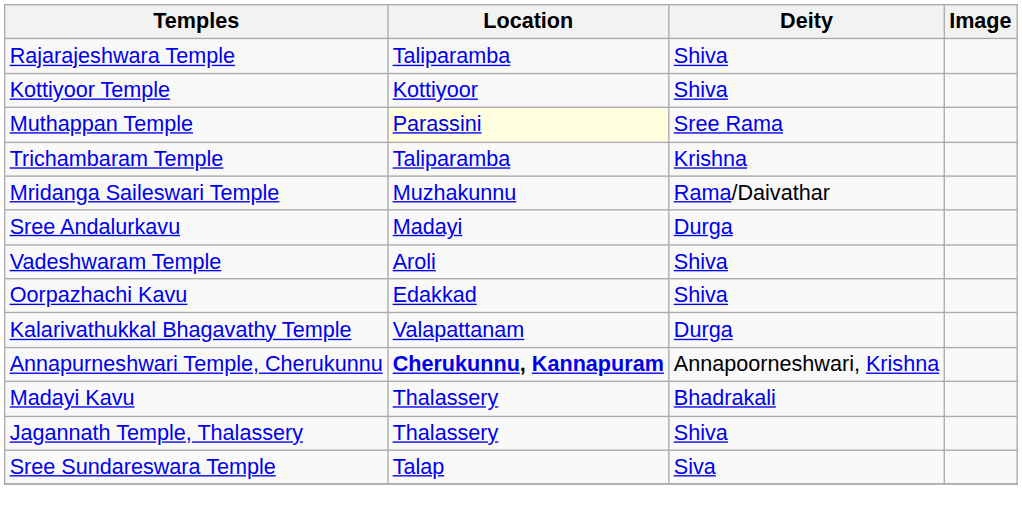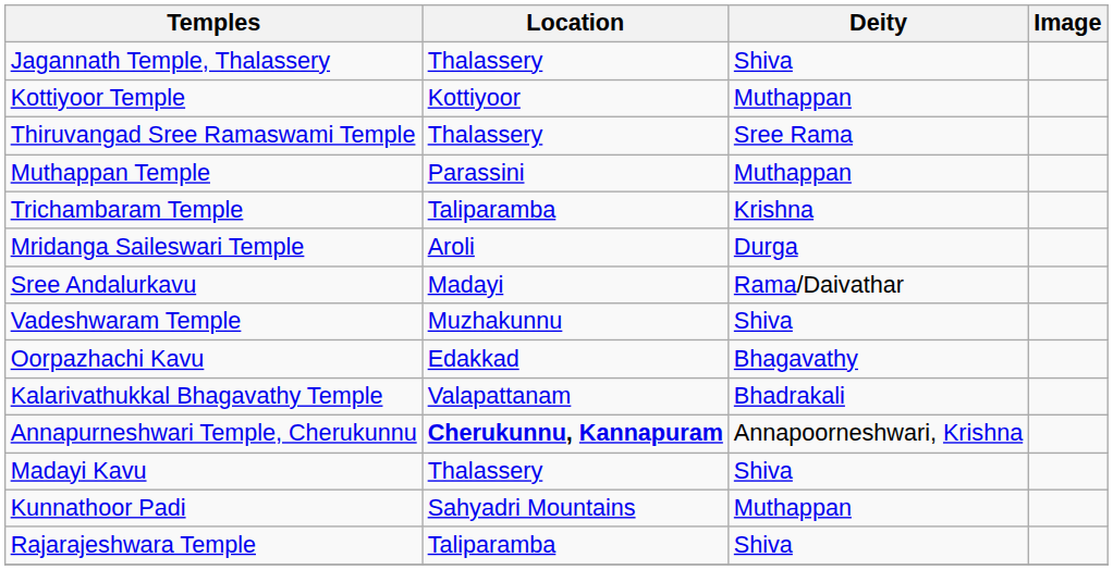rows swapped: Rajarajeshwara Temple <-> Jagannath Temple, Thalassery
Kottiyoor Temple | Deity: Shiva -> Muthappan
+ row: Thiruvangad Sree Ramaswami Temple | Thalassery | Sree Rama
Muthappan Temple | Location: lightyellow background -> no background
Muthappan Temple | Deity: Sree Rama -> Muthappan
Mridanga Saileswari Temple | Location: Muzhakunnu -> Aroli
Mridanga Saileswari Temple | Deity: Rama/Daivathar -> Durga
Sree Andalurkavu | Deity: Durga -> Rama/Daivathar
Vadeshwaram Temple | Location: Aroli -> Muzhakunnu
Oorpazhachi Kavu | Deity: Shiva -> Bhagavathy
Kalarivathukkal Bhagavathy Temple | Deity: Durga -> Bhadrakali
Madayi Kavu | Deity: Bhadrakali -> Shiva
+ row: Kunnathoor Padi | Sahyadri Mountains | Muthappan
- row: Sree Sundareswara Temple | Talap | Siva
